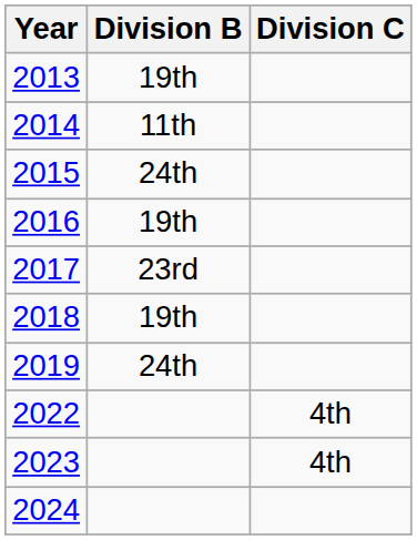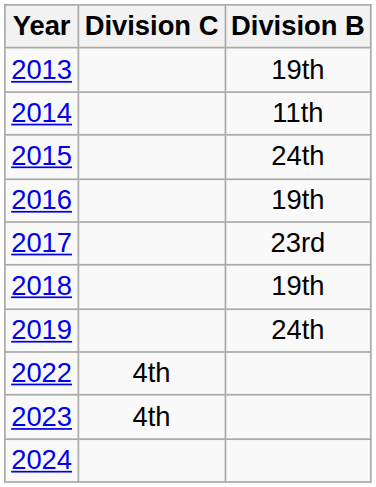columns swapped: Division B <-> Division C
